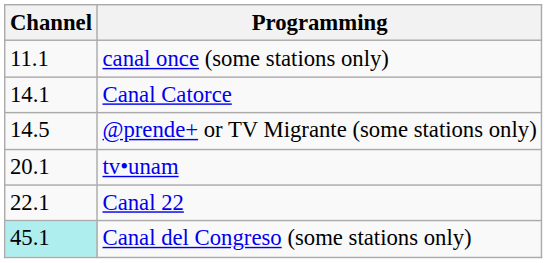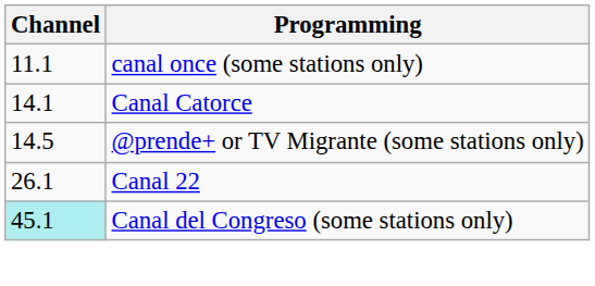- row: 20.1 | tv•unam
Canal 22 | Channel: 22.1 -> 26.1
